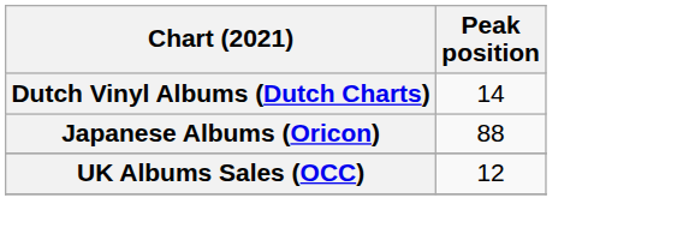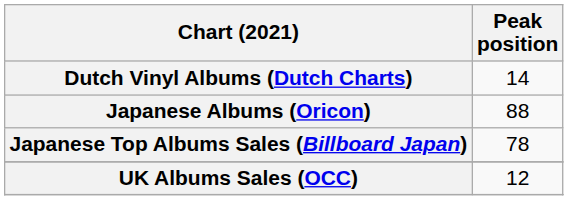+ row: Japanese Top Albums Sales (Billboard Japan) | 78
